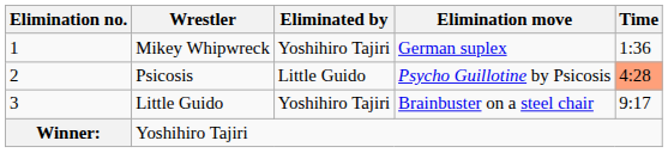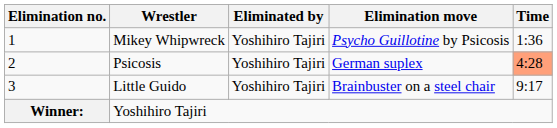Mikey Whipwreck | Elimination move: German suplex -> Psycho Guillotine by Psicosis
Psicosis | Eliminated by: Little Guido -> Yoshihiro Tajiri
Psicosis | Elimination move: Psycho Guillotine by Psicosis -> German suplex
